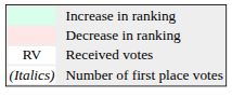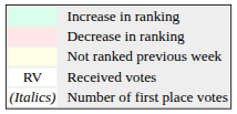+ row: Not ranked previous week
